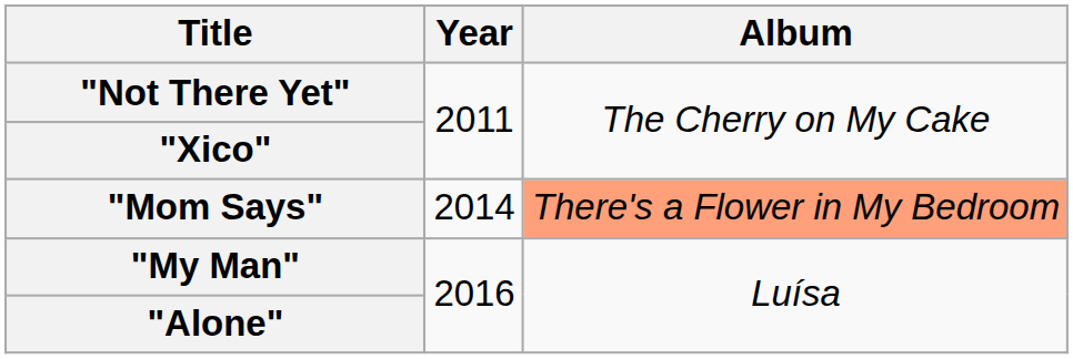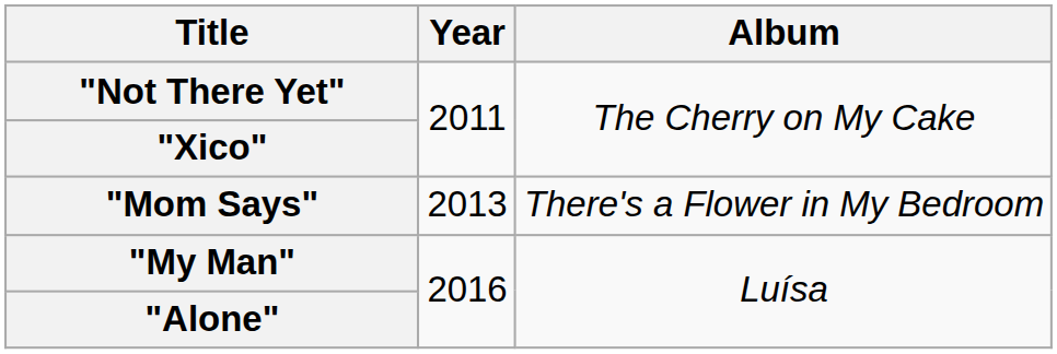"Mom Says" | Year: 2014 -> 2013
"Mom Says" | Album: lightsalmon background -> no background
